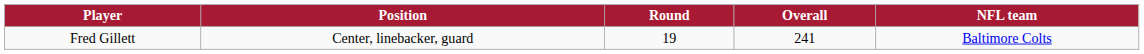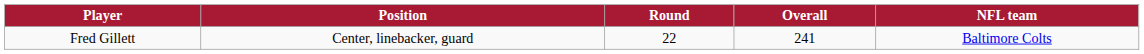Fred Gillett | Round: 19 -> 22
